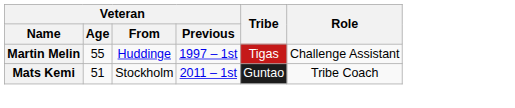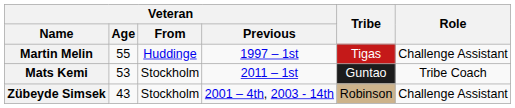Mats Kemi | Veteran / Age: 51 -> 53
+ row: Zübeyde Simsek | 43 | Stockholm | 2001 – 4th, 2003 - 14th | Robinson | Challenge Assistant
